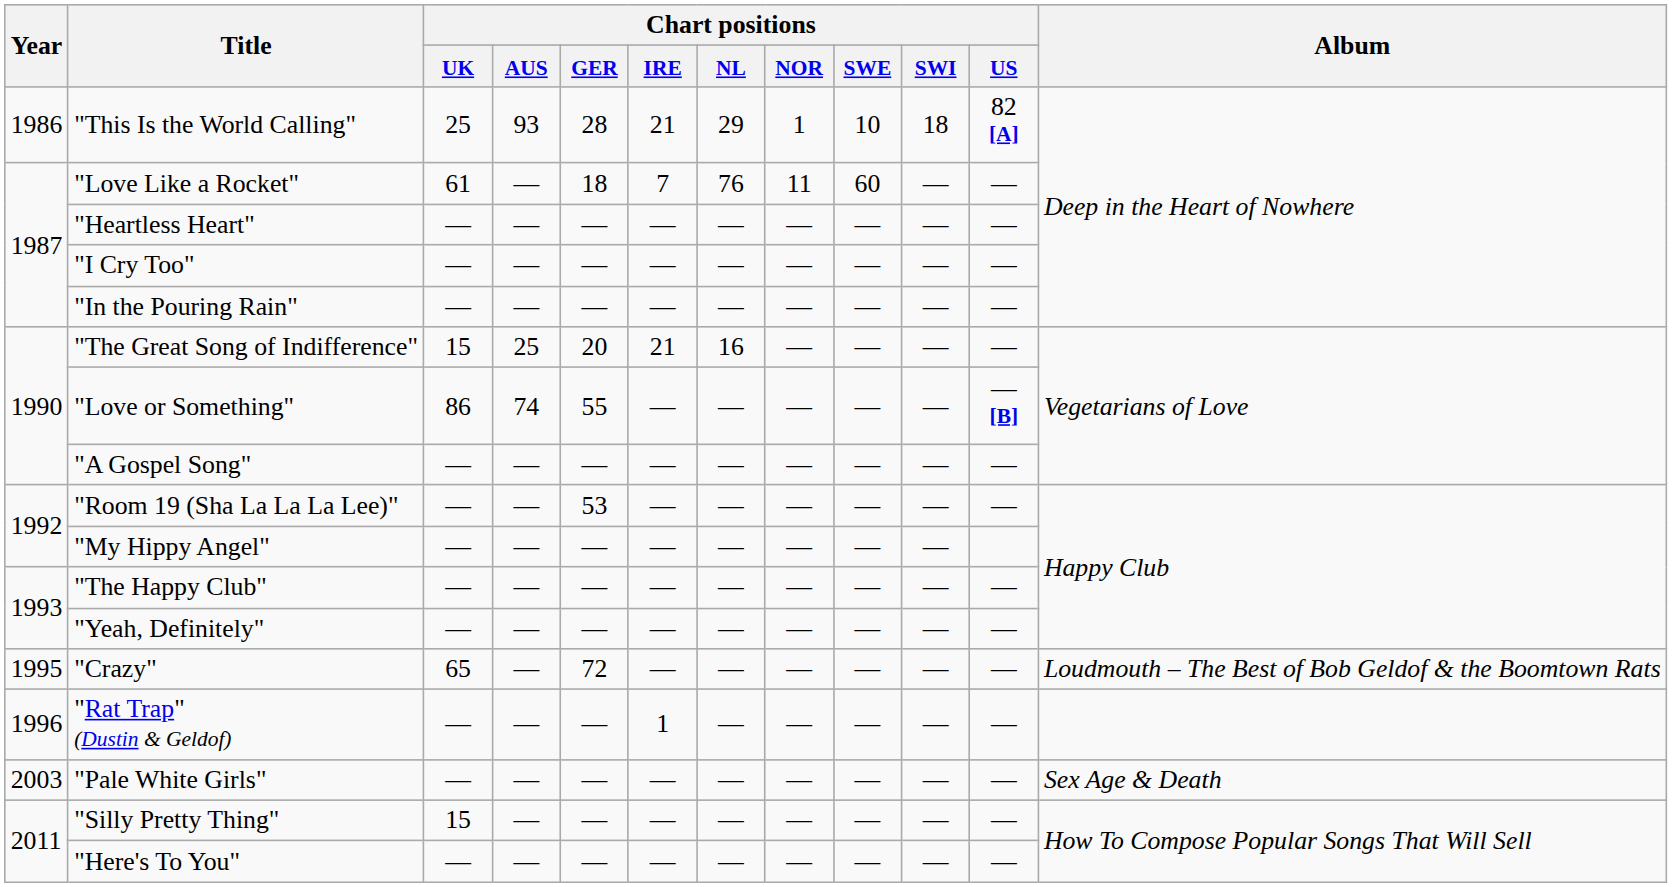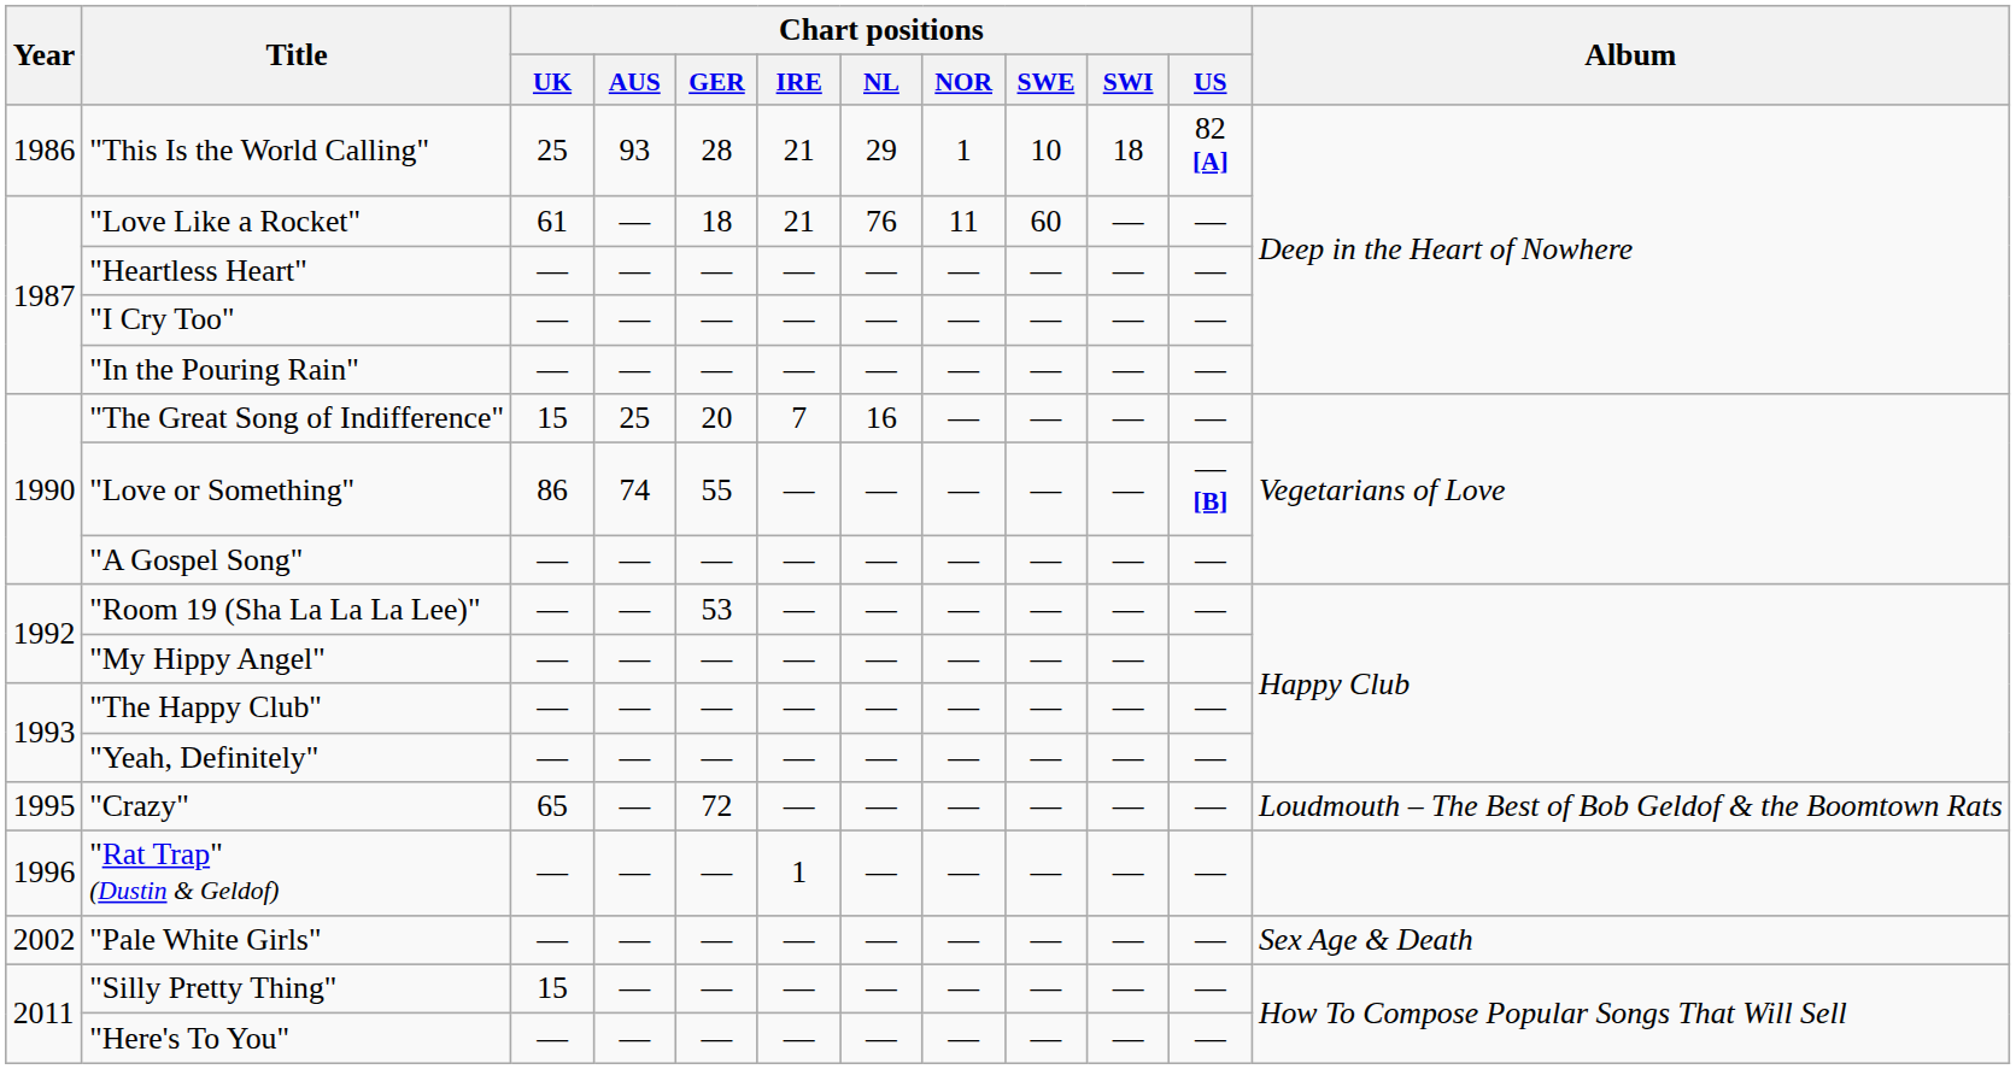"Love Like a Rocket" | Chart positions / IRE: 7 -> 21
"The Great Song of Indifference" | Chart positions / IRE: 21 -> 7
"Pale White Girls" | Year: 2003 -> 2002
